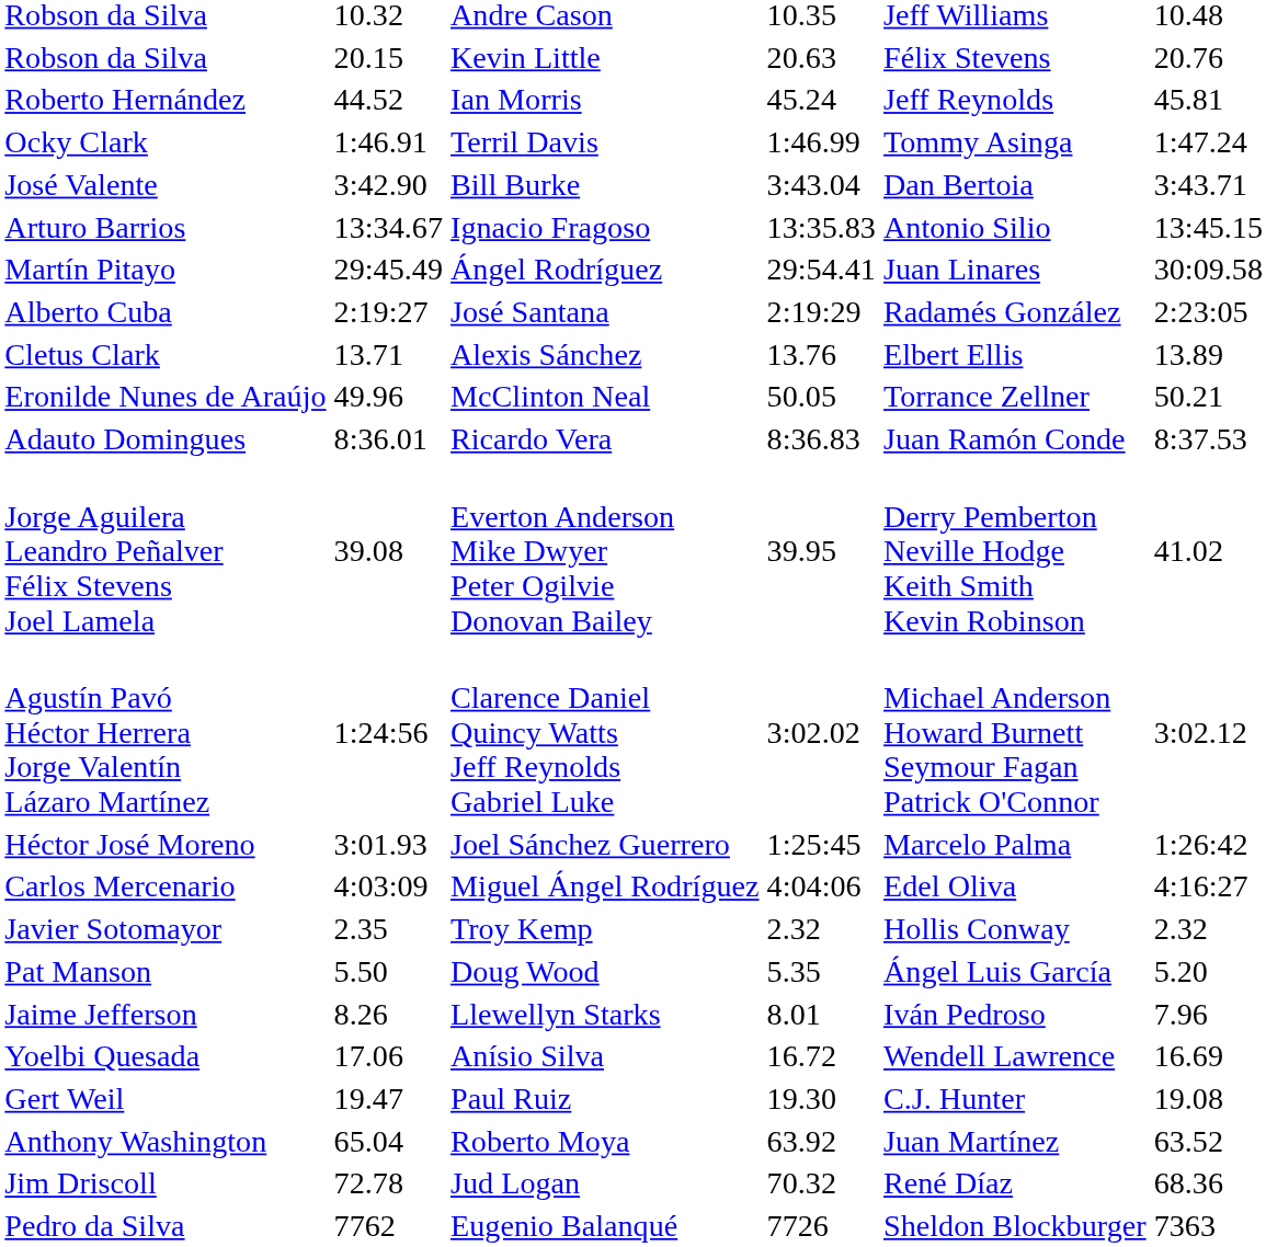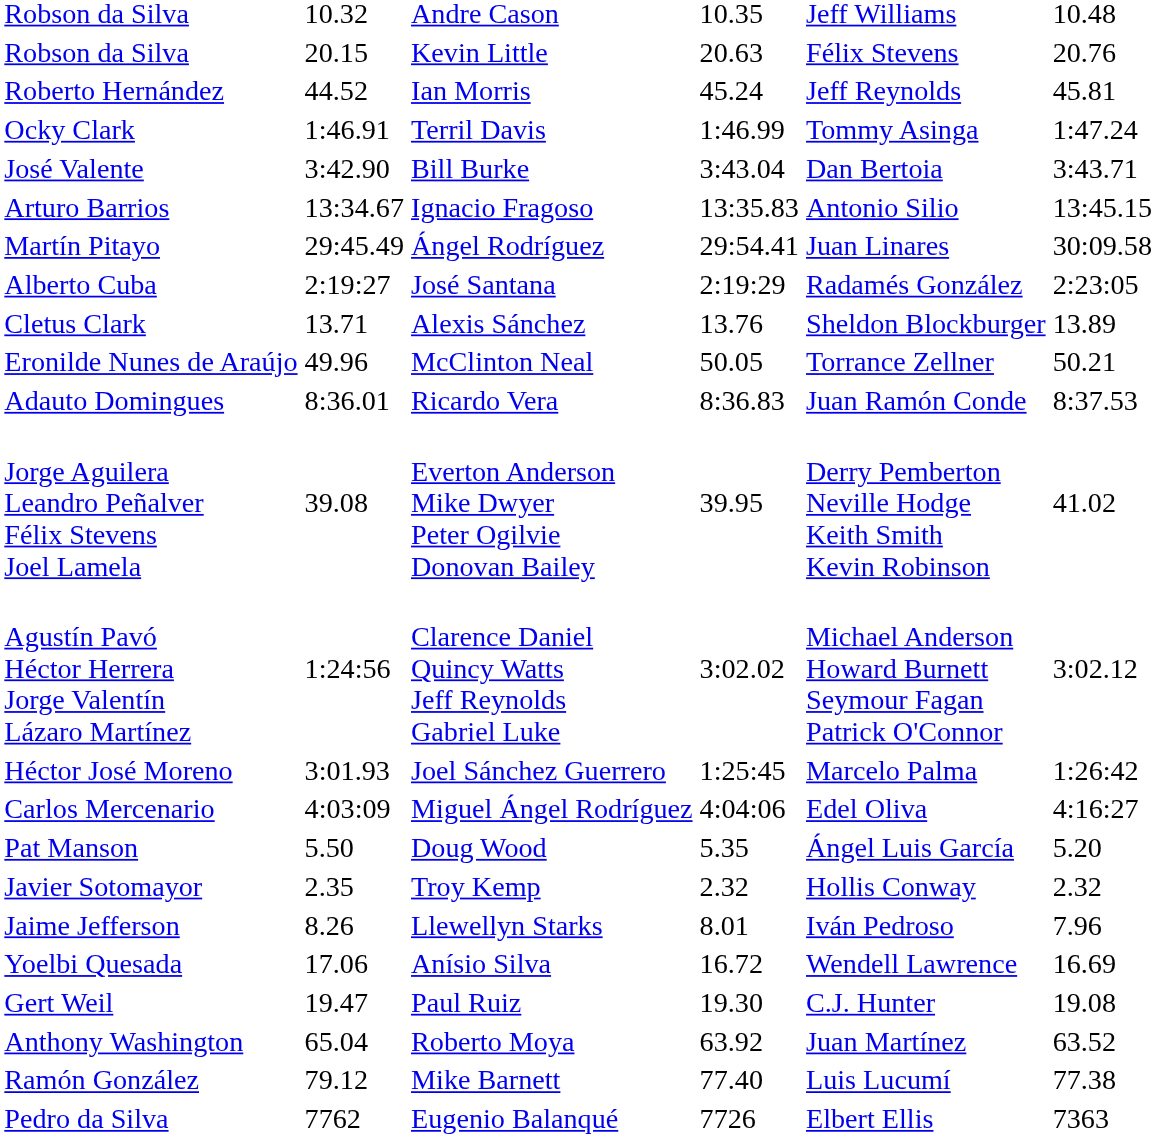Cletus Clark | column 6: Elbert Ellis -> Sheldon Blockburger
rows swapped: Javier Sotomayor <-> Pat Manson
- row: Jim Driscoll | 72.78 | Jud Logan | 70.32 | René Díaz | 68.36
+ row: Ramón González | 79.12 | Mike Barnett | 77.40 | Luis Lucumí | 77.38
Pedro da Silva | column 6: Sheldon Blockburger -> Elbert Ellis
